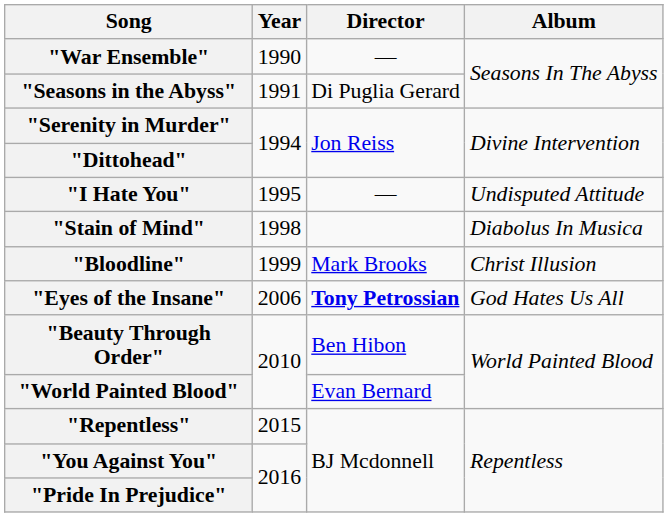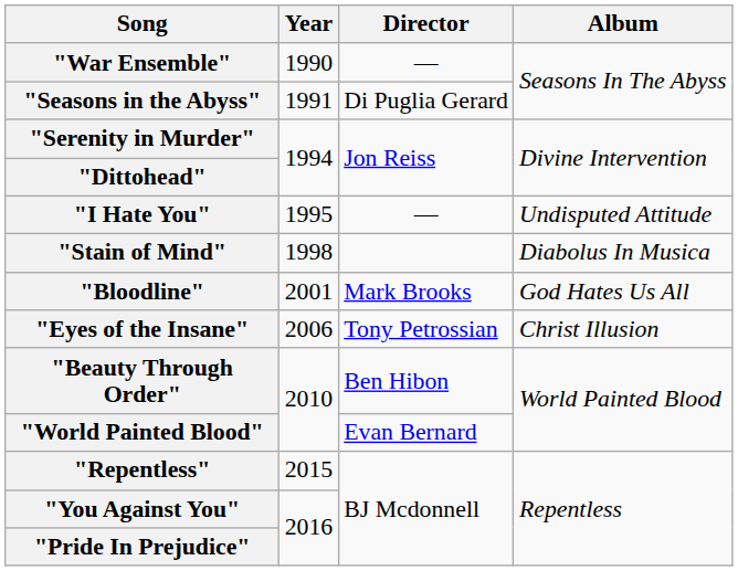"Bloodline" | Year: 1999 -> 2001
"Bloodline" | Album: Christ Illusion -> God Hates Us All
"Eyes of the Insane" | Director: bold -> normal
"Eyes of the Insane" | Album: God Hates Us All -> Christ Illusion
